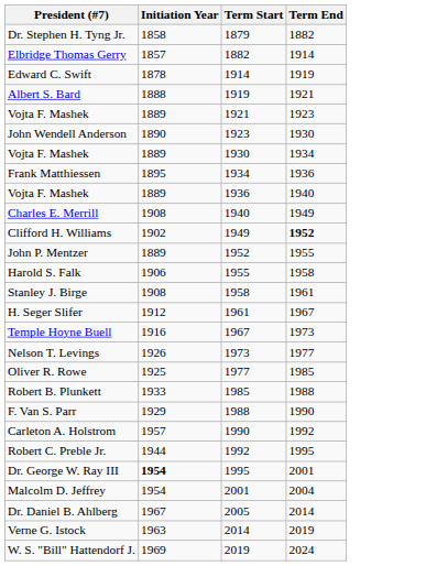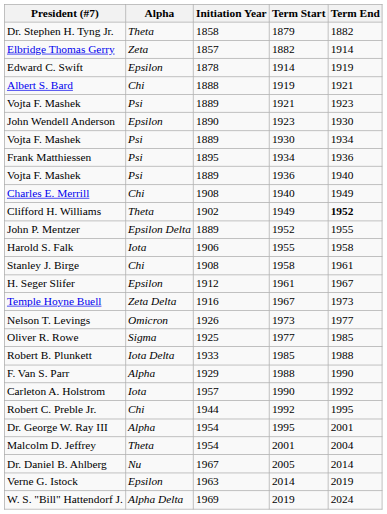+ column: Alpha | Theta | Zeta | Epsilon | Chi | Psi | Epsilon | Psi | Psi | Psi | Chi | Theta | Epsilon Delta | Iota | Chi | Epsilon | Zeta Delta | Omicron | Sigma | Iota Delta | Alpha | Iota | Chi | Alpha | Theta | Nu | Epsilon | Alpha Delta
Dr. George W. Ray III | Initiation Year: bold -> normal
